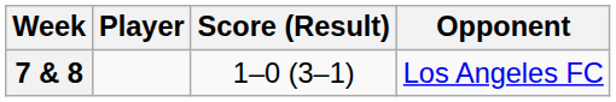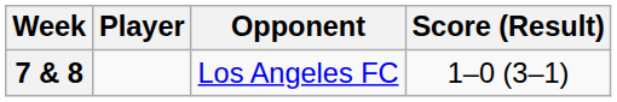columns swapped: Opponent <-> Score (Result)
